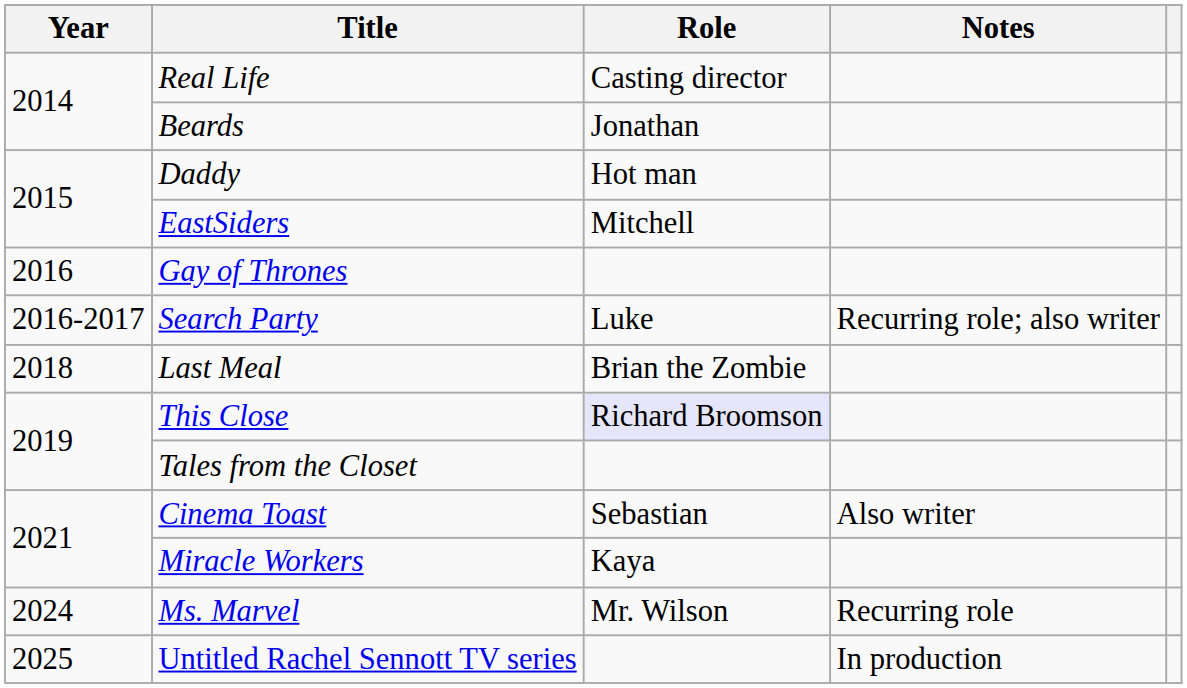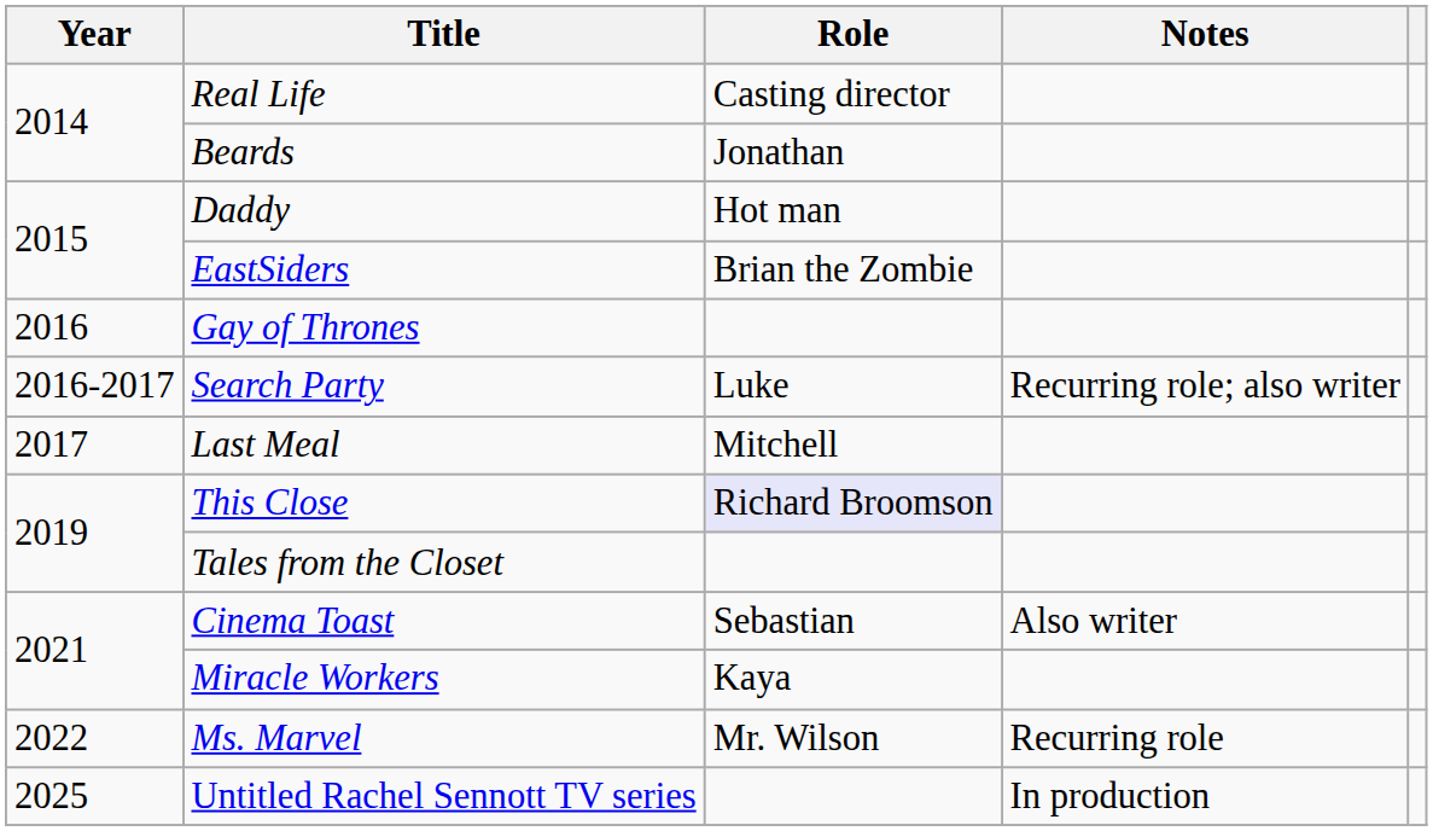EastSiders | Role: Mitchell -> Brian the Zombie
Last Meal | Year: 2018 -> 2017
Last Meal | Role: Brian the Zombie -> Mitchell
Ms. Marvel | Year: 2024 -> 2022
